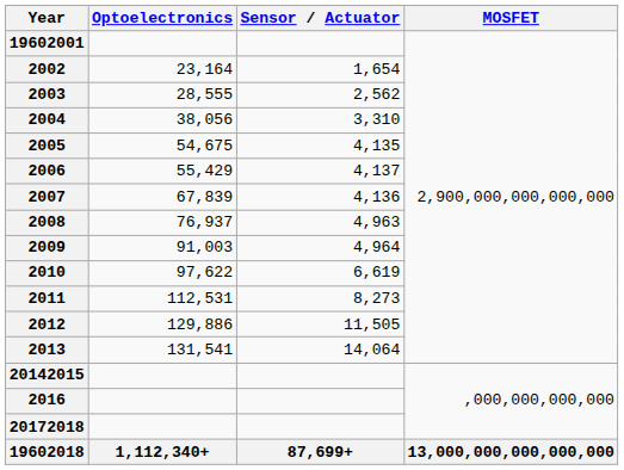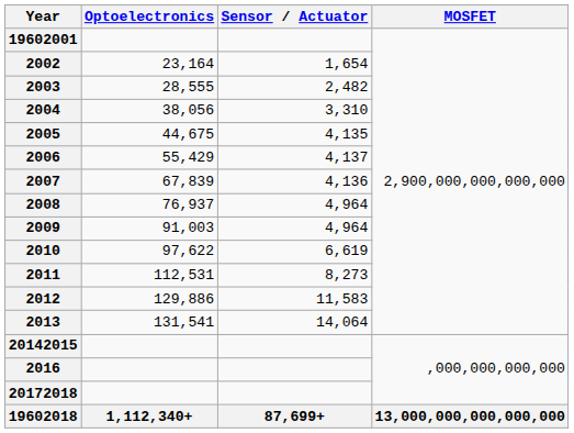2003 | Sensor / Actuator: 2,562 -> 2,482
2005 | Optoelectronics: 54,675 -> 44,675
2008 | Sensor / Actuator: 4,963 -> 4,964
2012 | Sensor / Actuator: 11,505 -> 11,583
